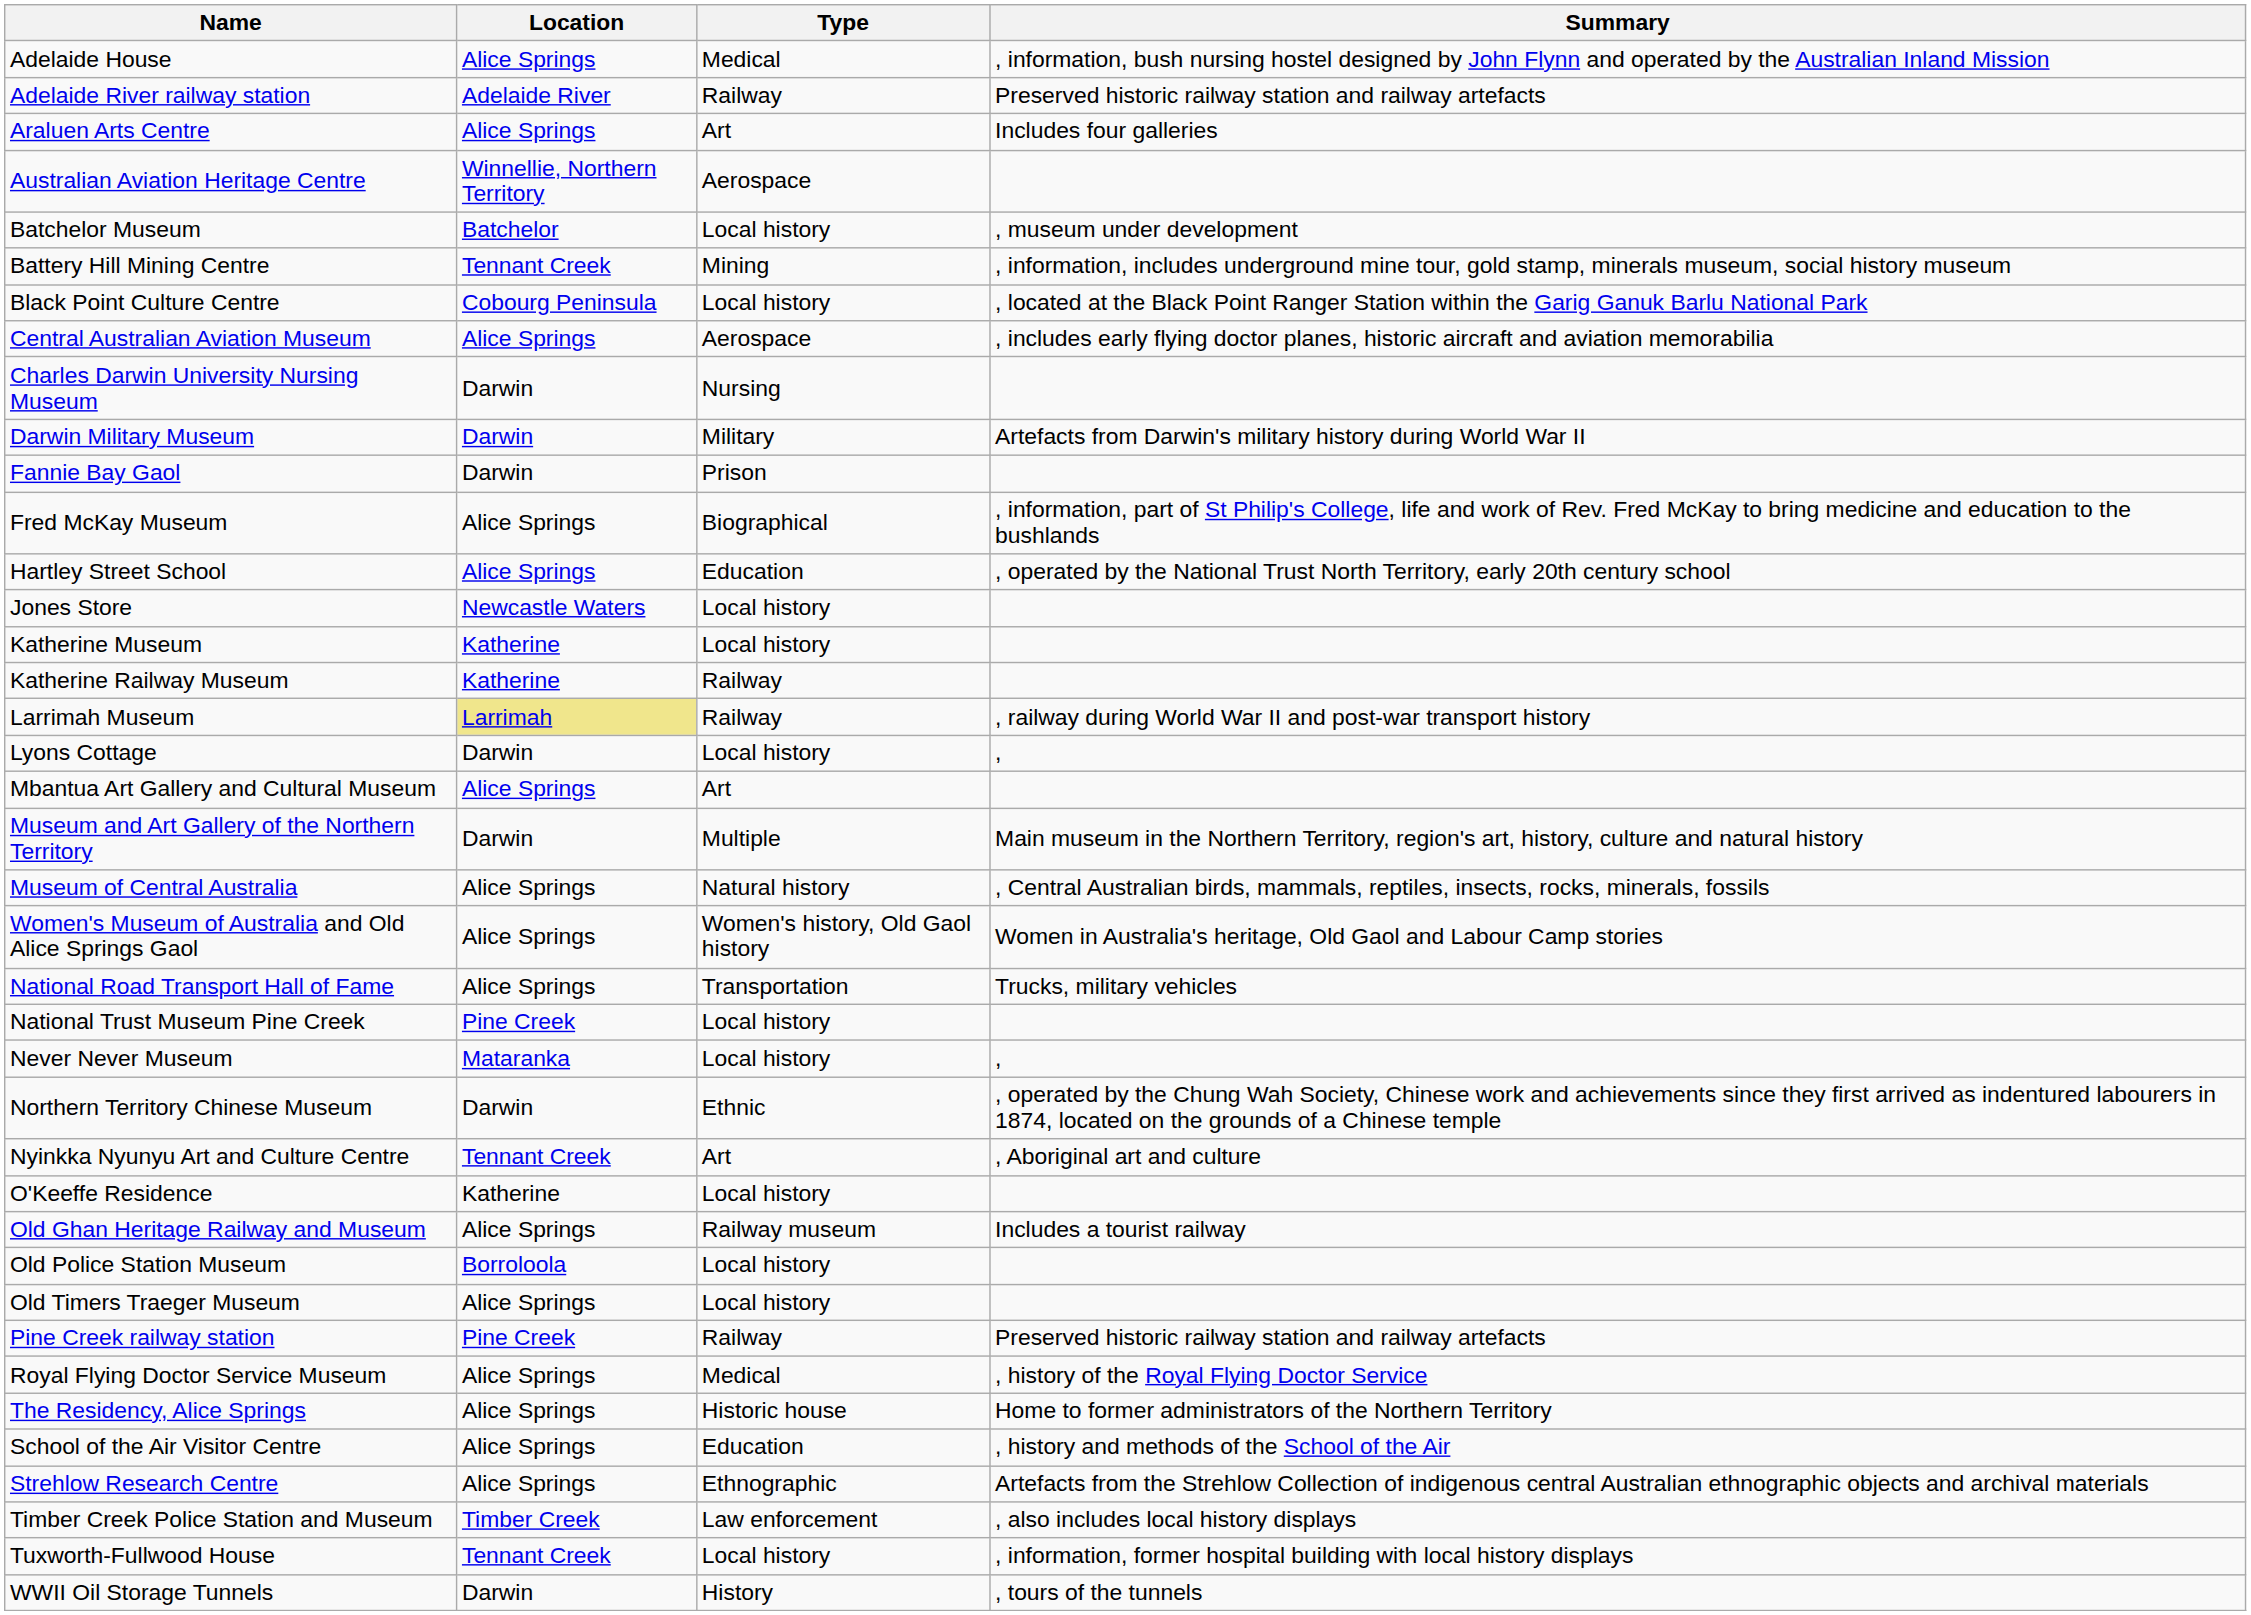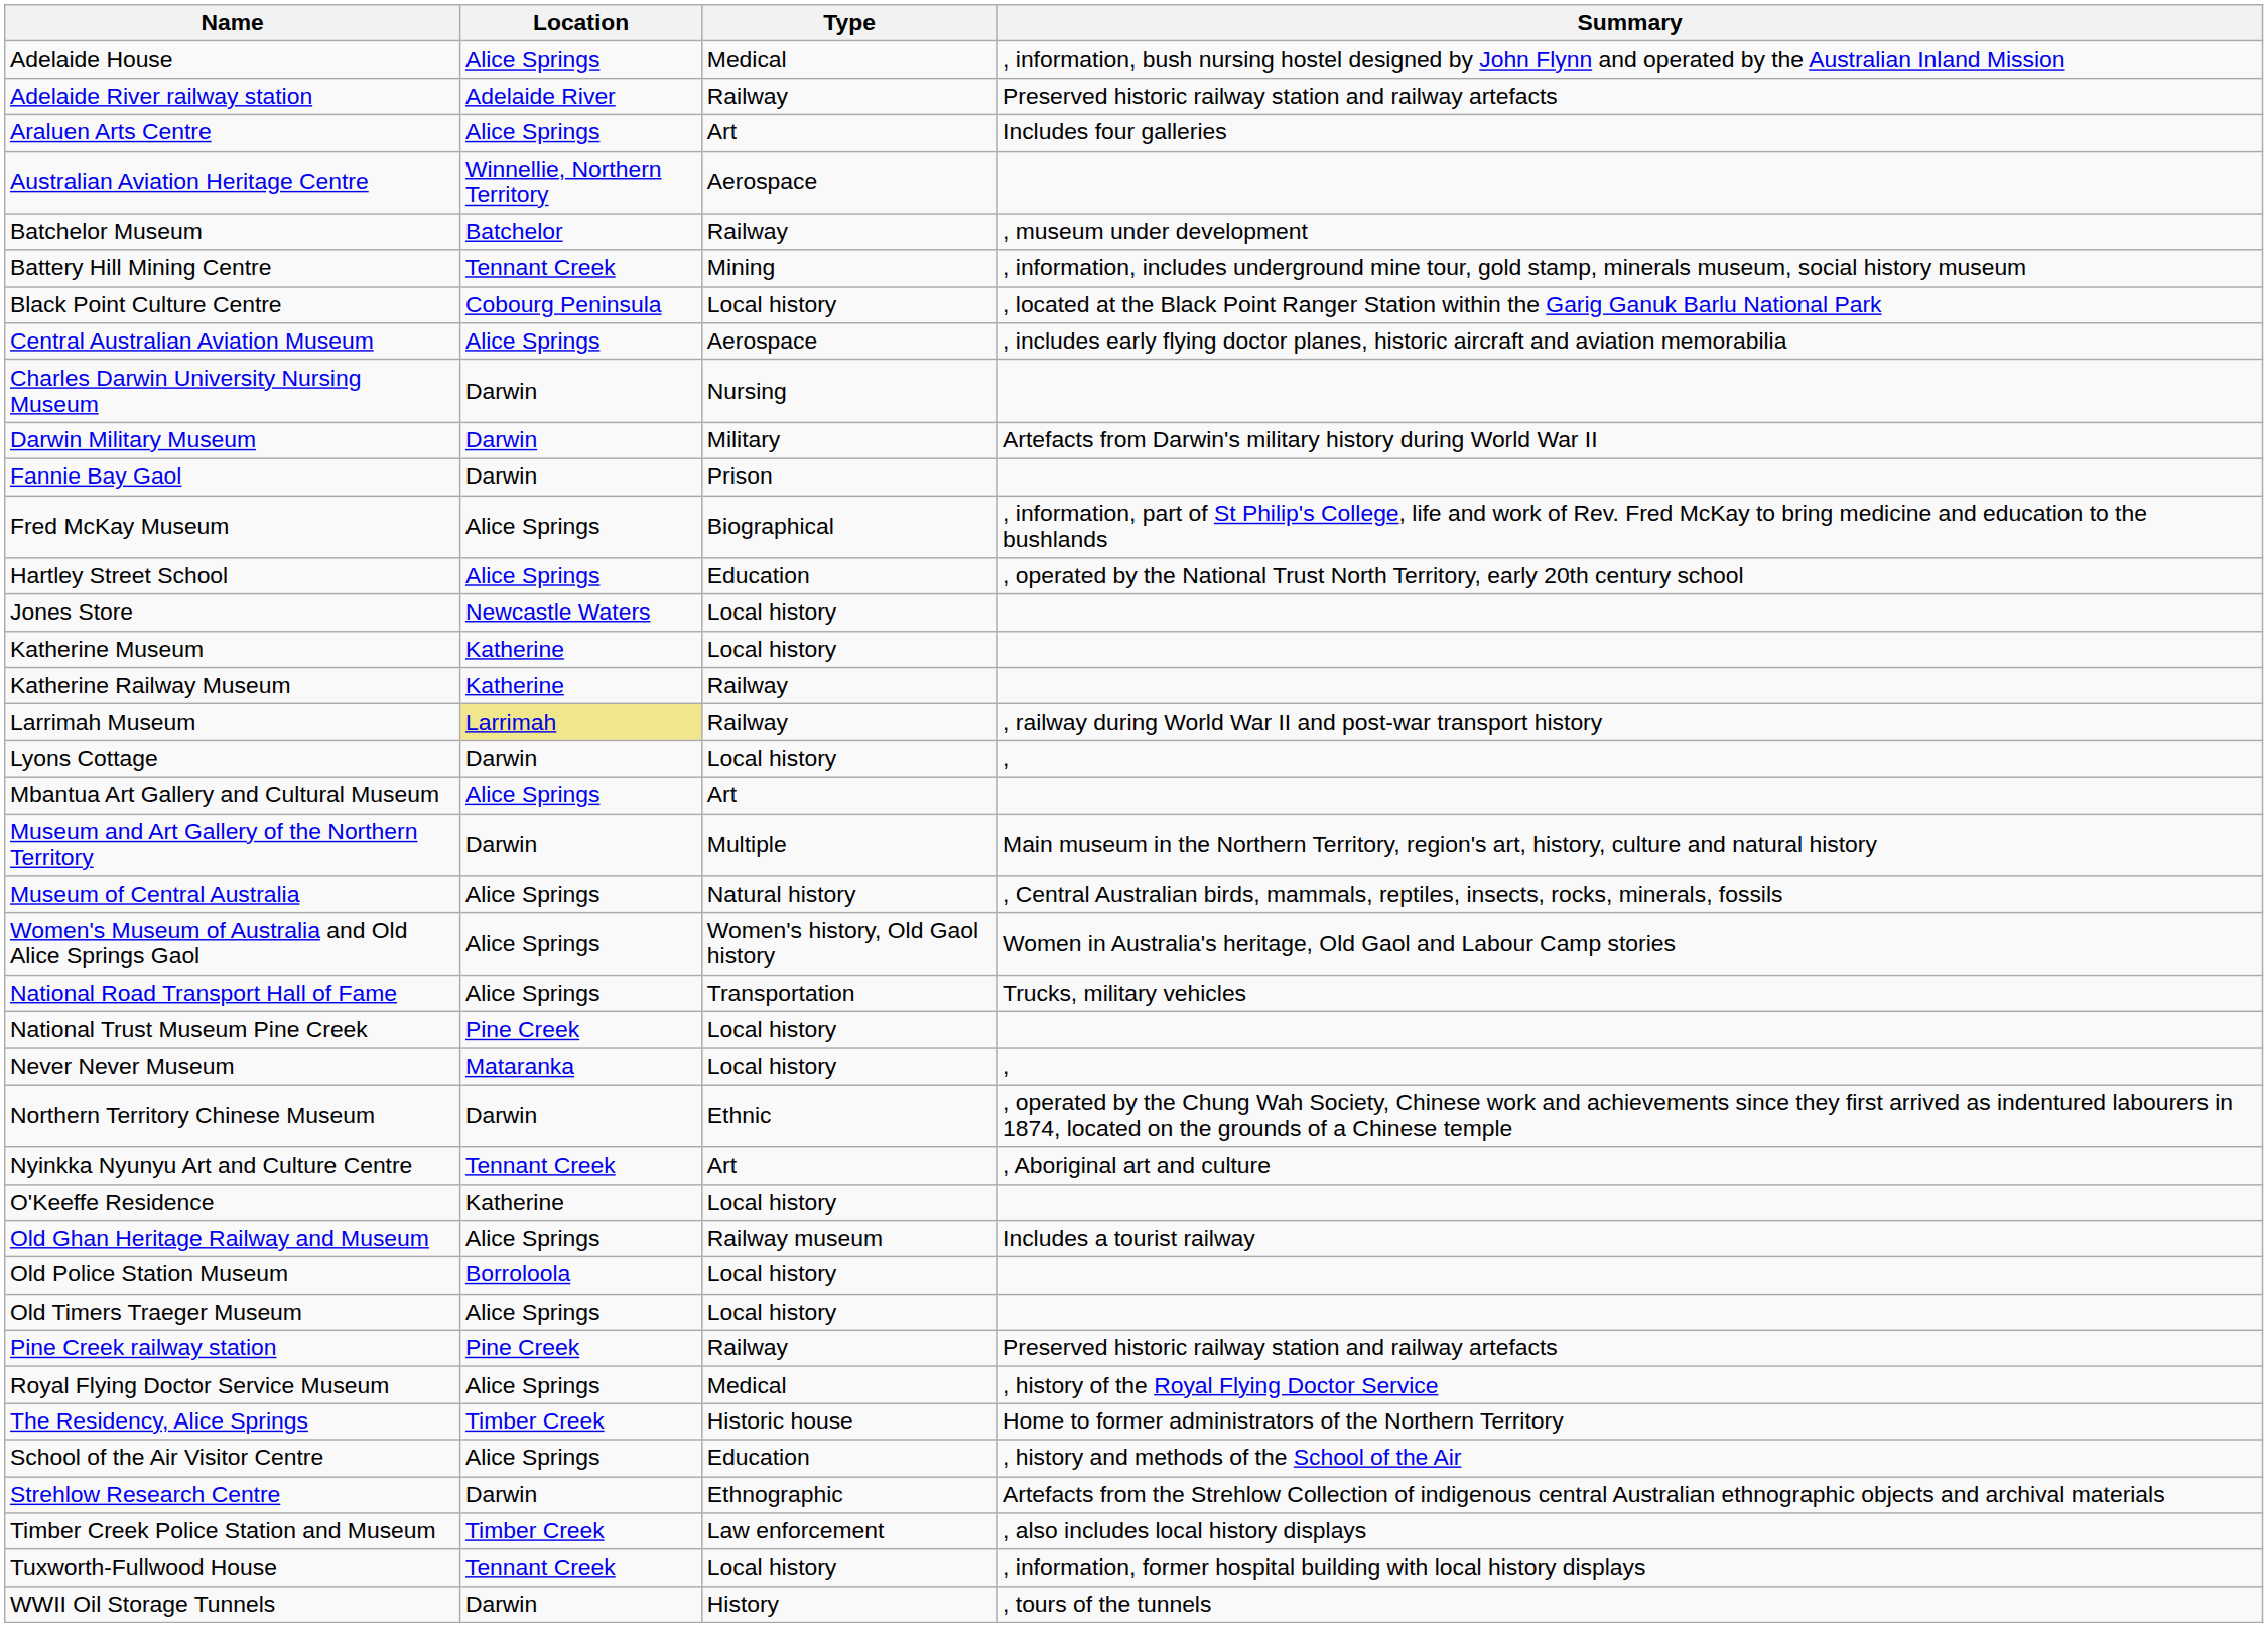Batchelor Museum | Type: Local history -> Railway
The Residency, Alice Springs | Location: Alice Springs -> Timber Creek
Strehlow Research Centre | Location: Alice Springs -> Darwin
